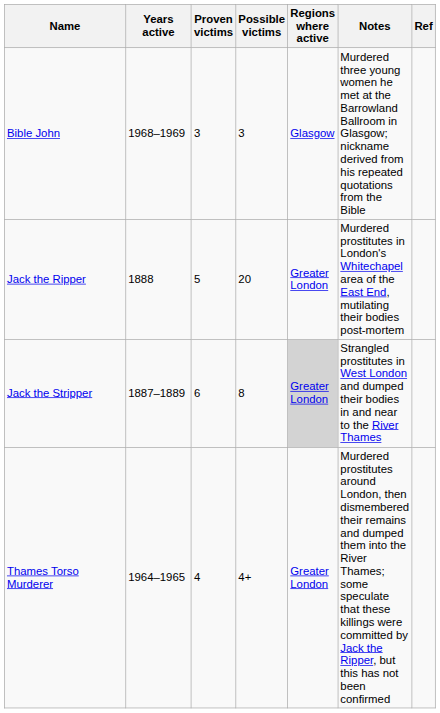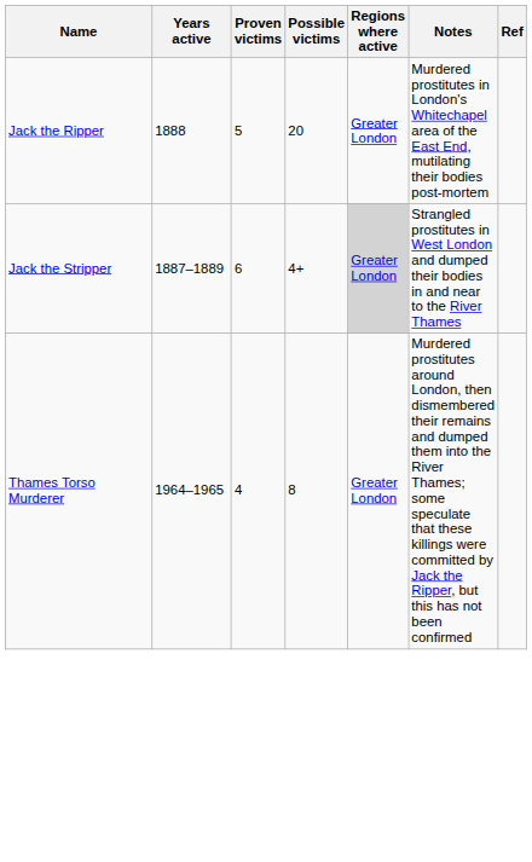- row: Bible John | 1968–1969 | 3 | 3 | Glasgow | Murdered three young women he met at the Barrowland Ballroom in Glasgow; nickname derived from his repeated quotations from the Bible
Jack the Stripper | Possible victims: 8 -> 4+
Thames Torso Murderer | Possible victims: 4+ -> 8
